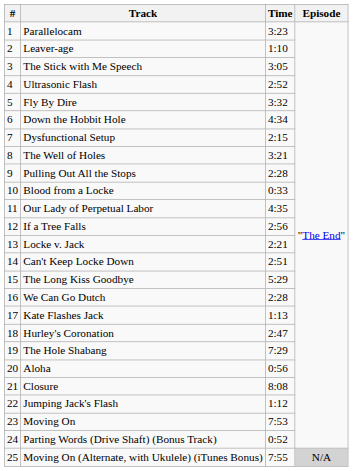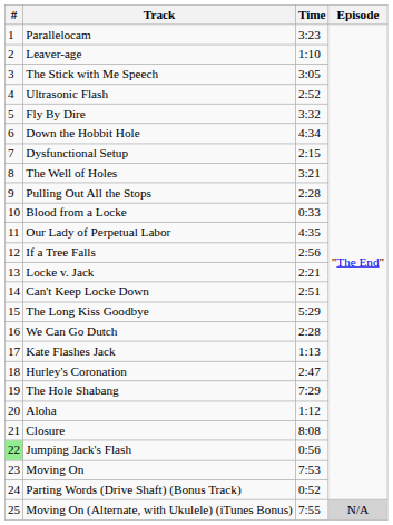Aloha | Time: 0:56 -> 1:12
Jumping Jack's Flash | #: no background -> lightgreen background
Jumping Jack's Flash | Time: 1:12 -> 0:56
